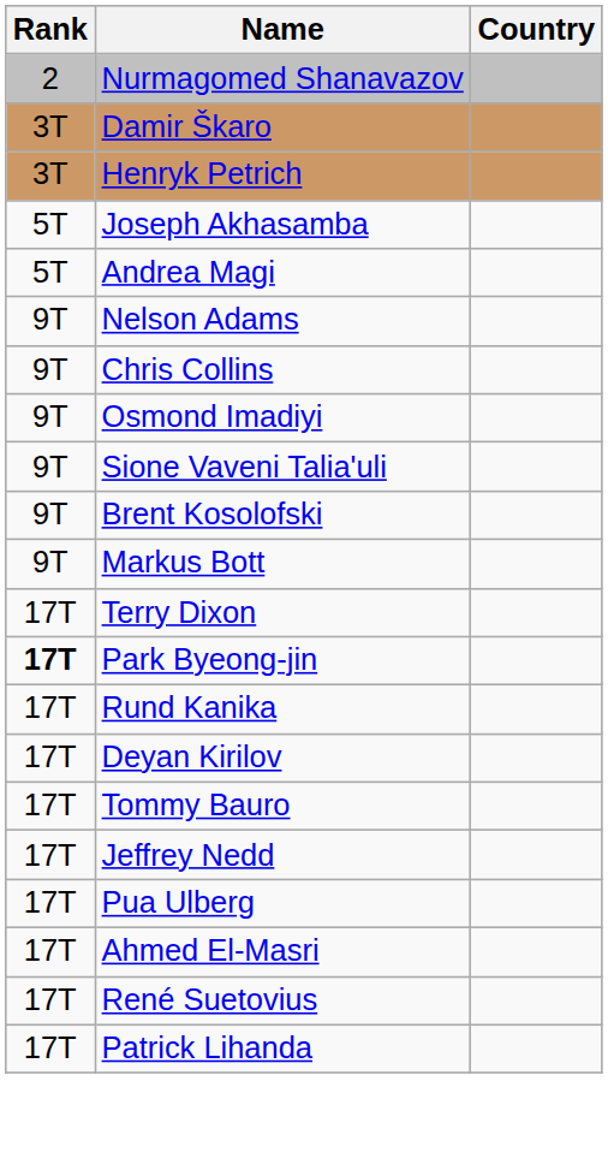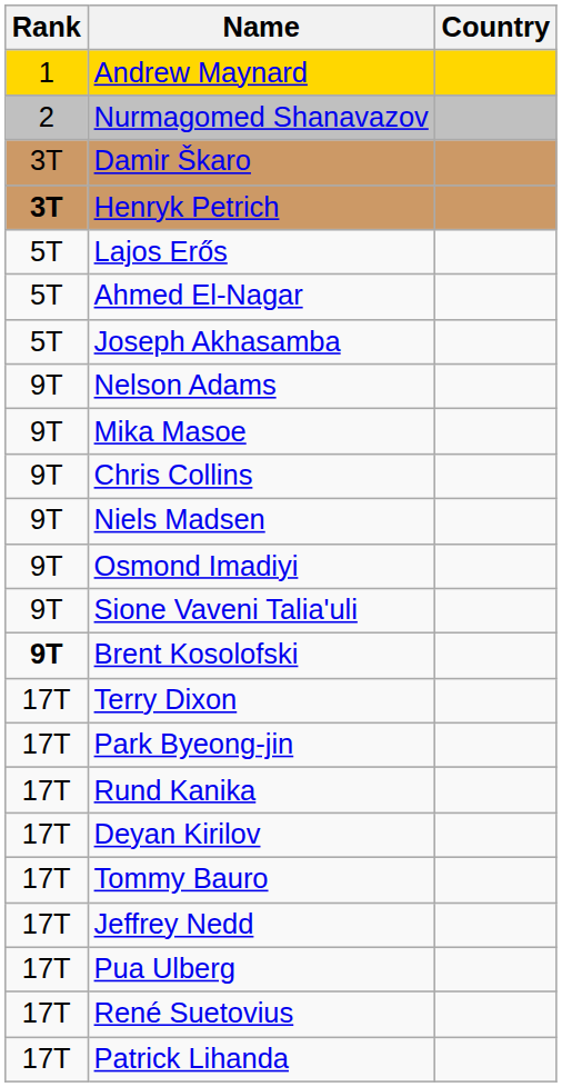+ row: 1 | Andrew Maynard
Henryk Petrich | Rank: normal -> bold
+ row: 5T | Lajos Erős
+ row: 5T | Ahmed El-Nagar
- row: 5T | Andrea Magi
+ row: 9T | Mika Masoe
+ row: 9T | Niels Madsen
Brent Kosolofski | Rank: normal -> bold
- row: 9T | Markus Bott
Park Byeong-jin | Rank: bold -> normal
- row: 17T | Ahmed El-Masri
